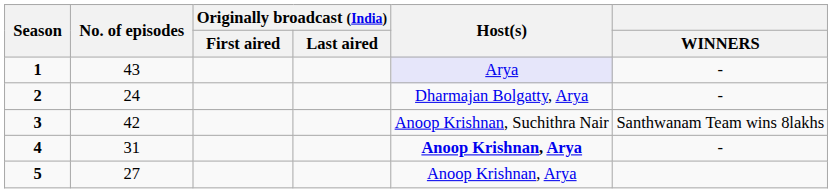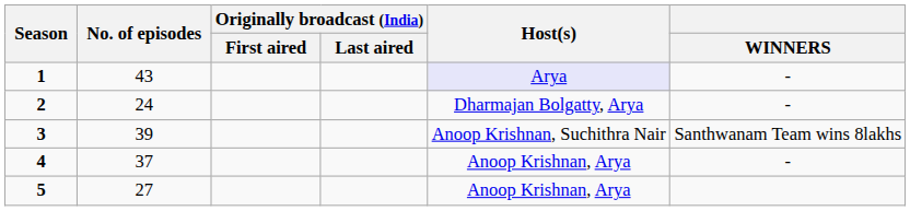3 | No. of episodes: 42 -> 39
4 | No. of episodes: 31 -> 37
4 | Host(s): bold -> normal
